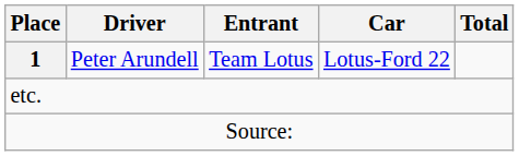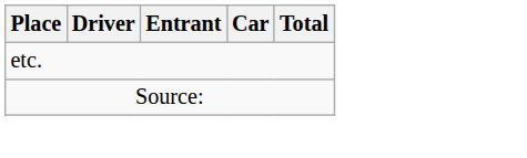- row: 1 | Peter Arundell | Team Lotus | Lotus-Ford 22
